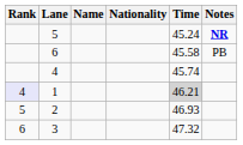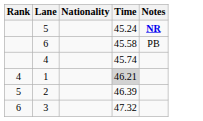- column: Name
1 | Rank: lavender background -> no background
2 | Time: 46.93 -> 46.39
